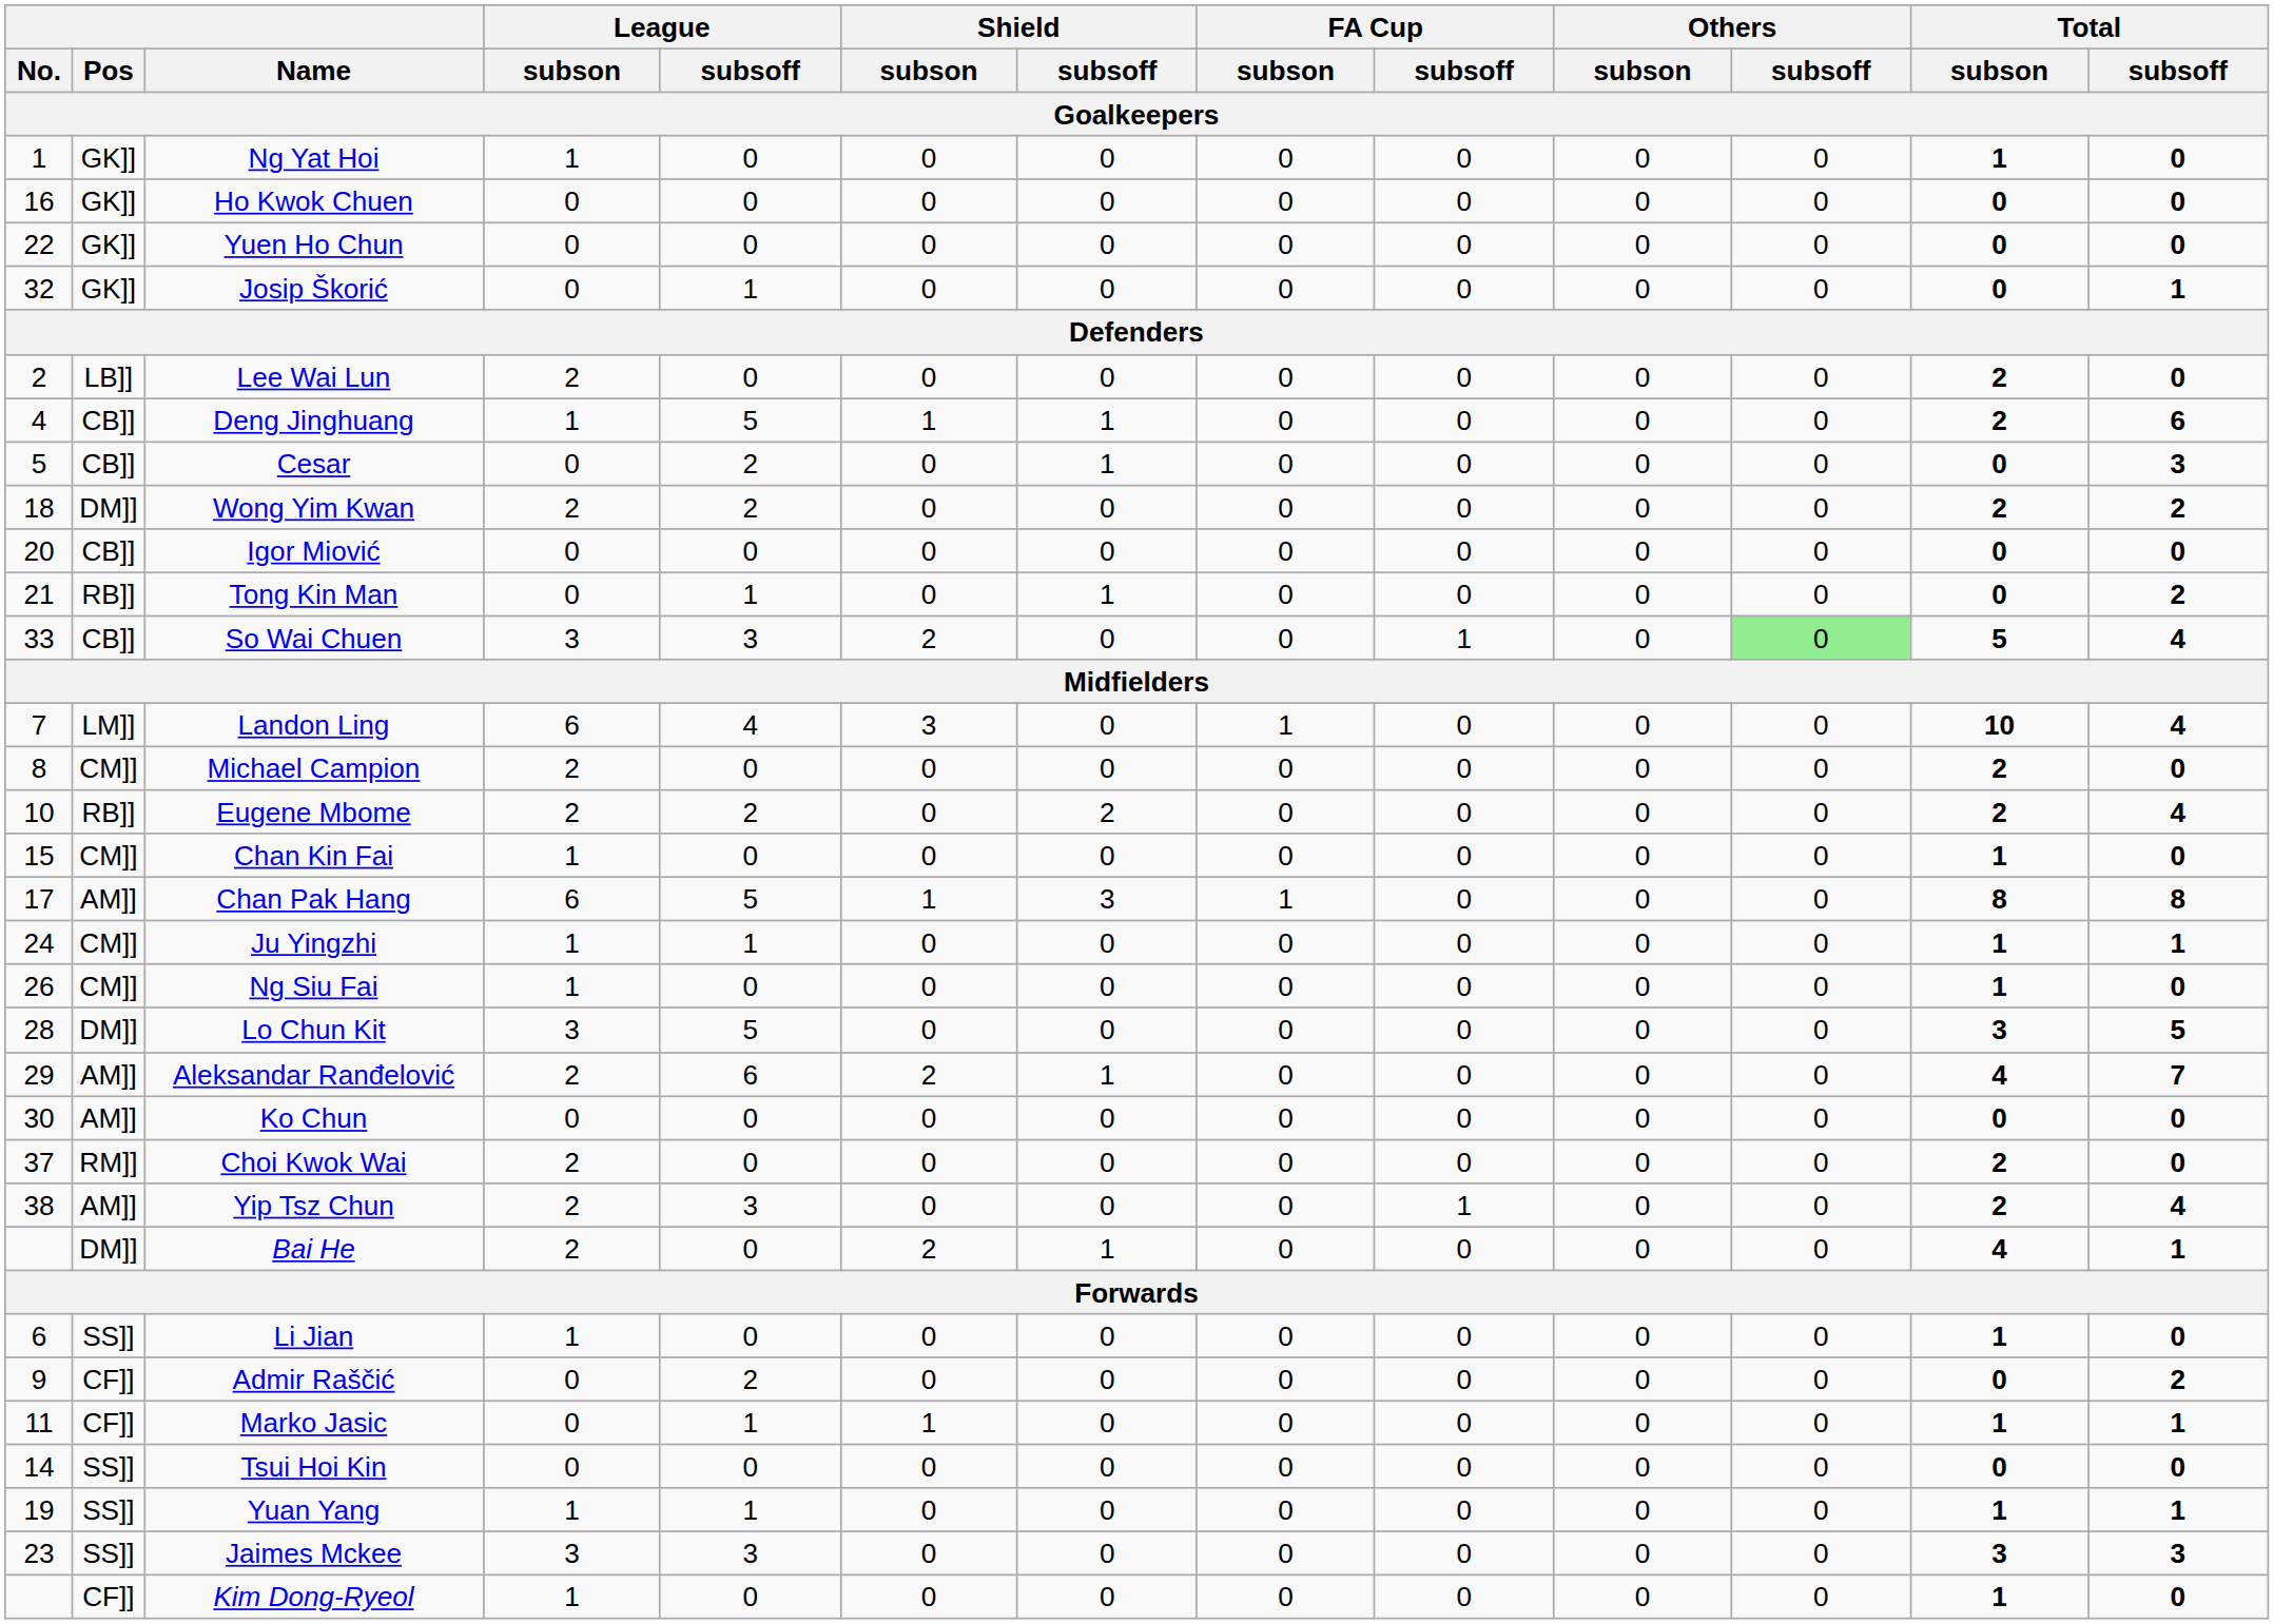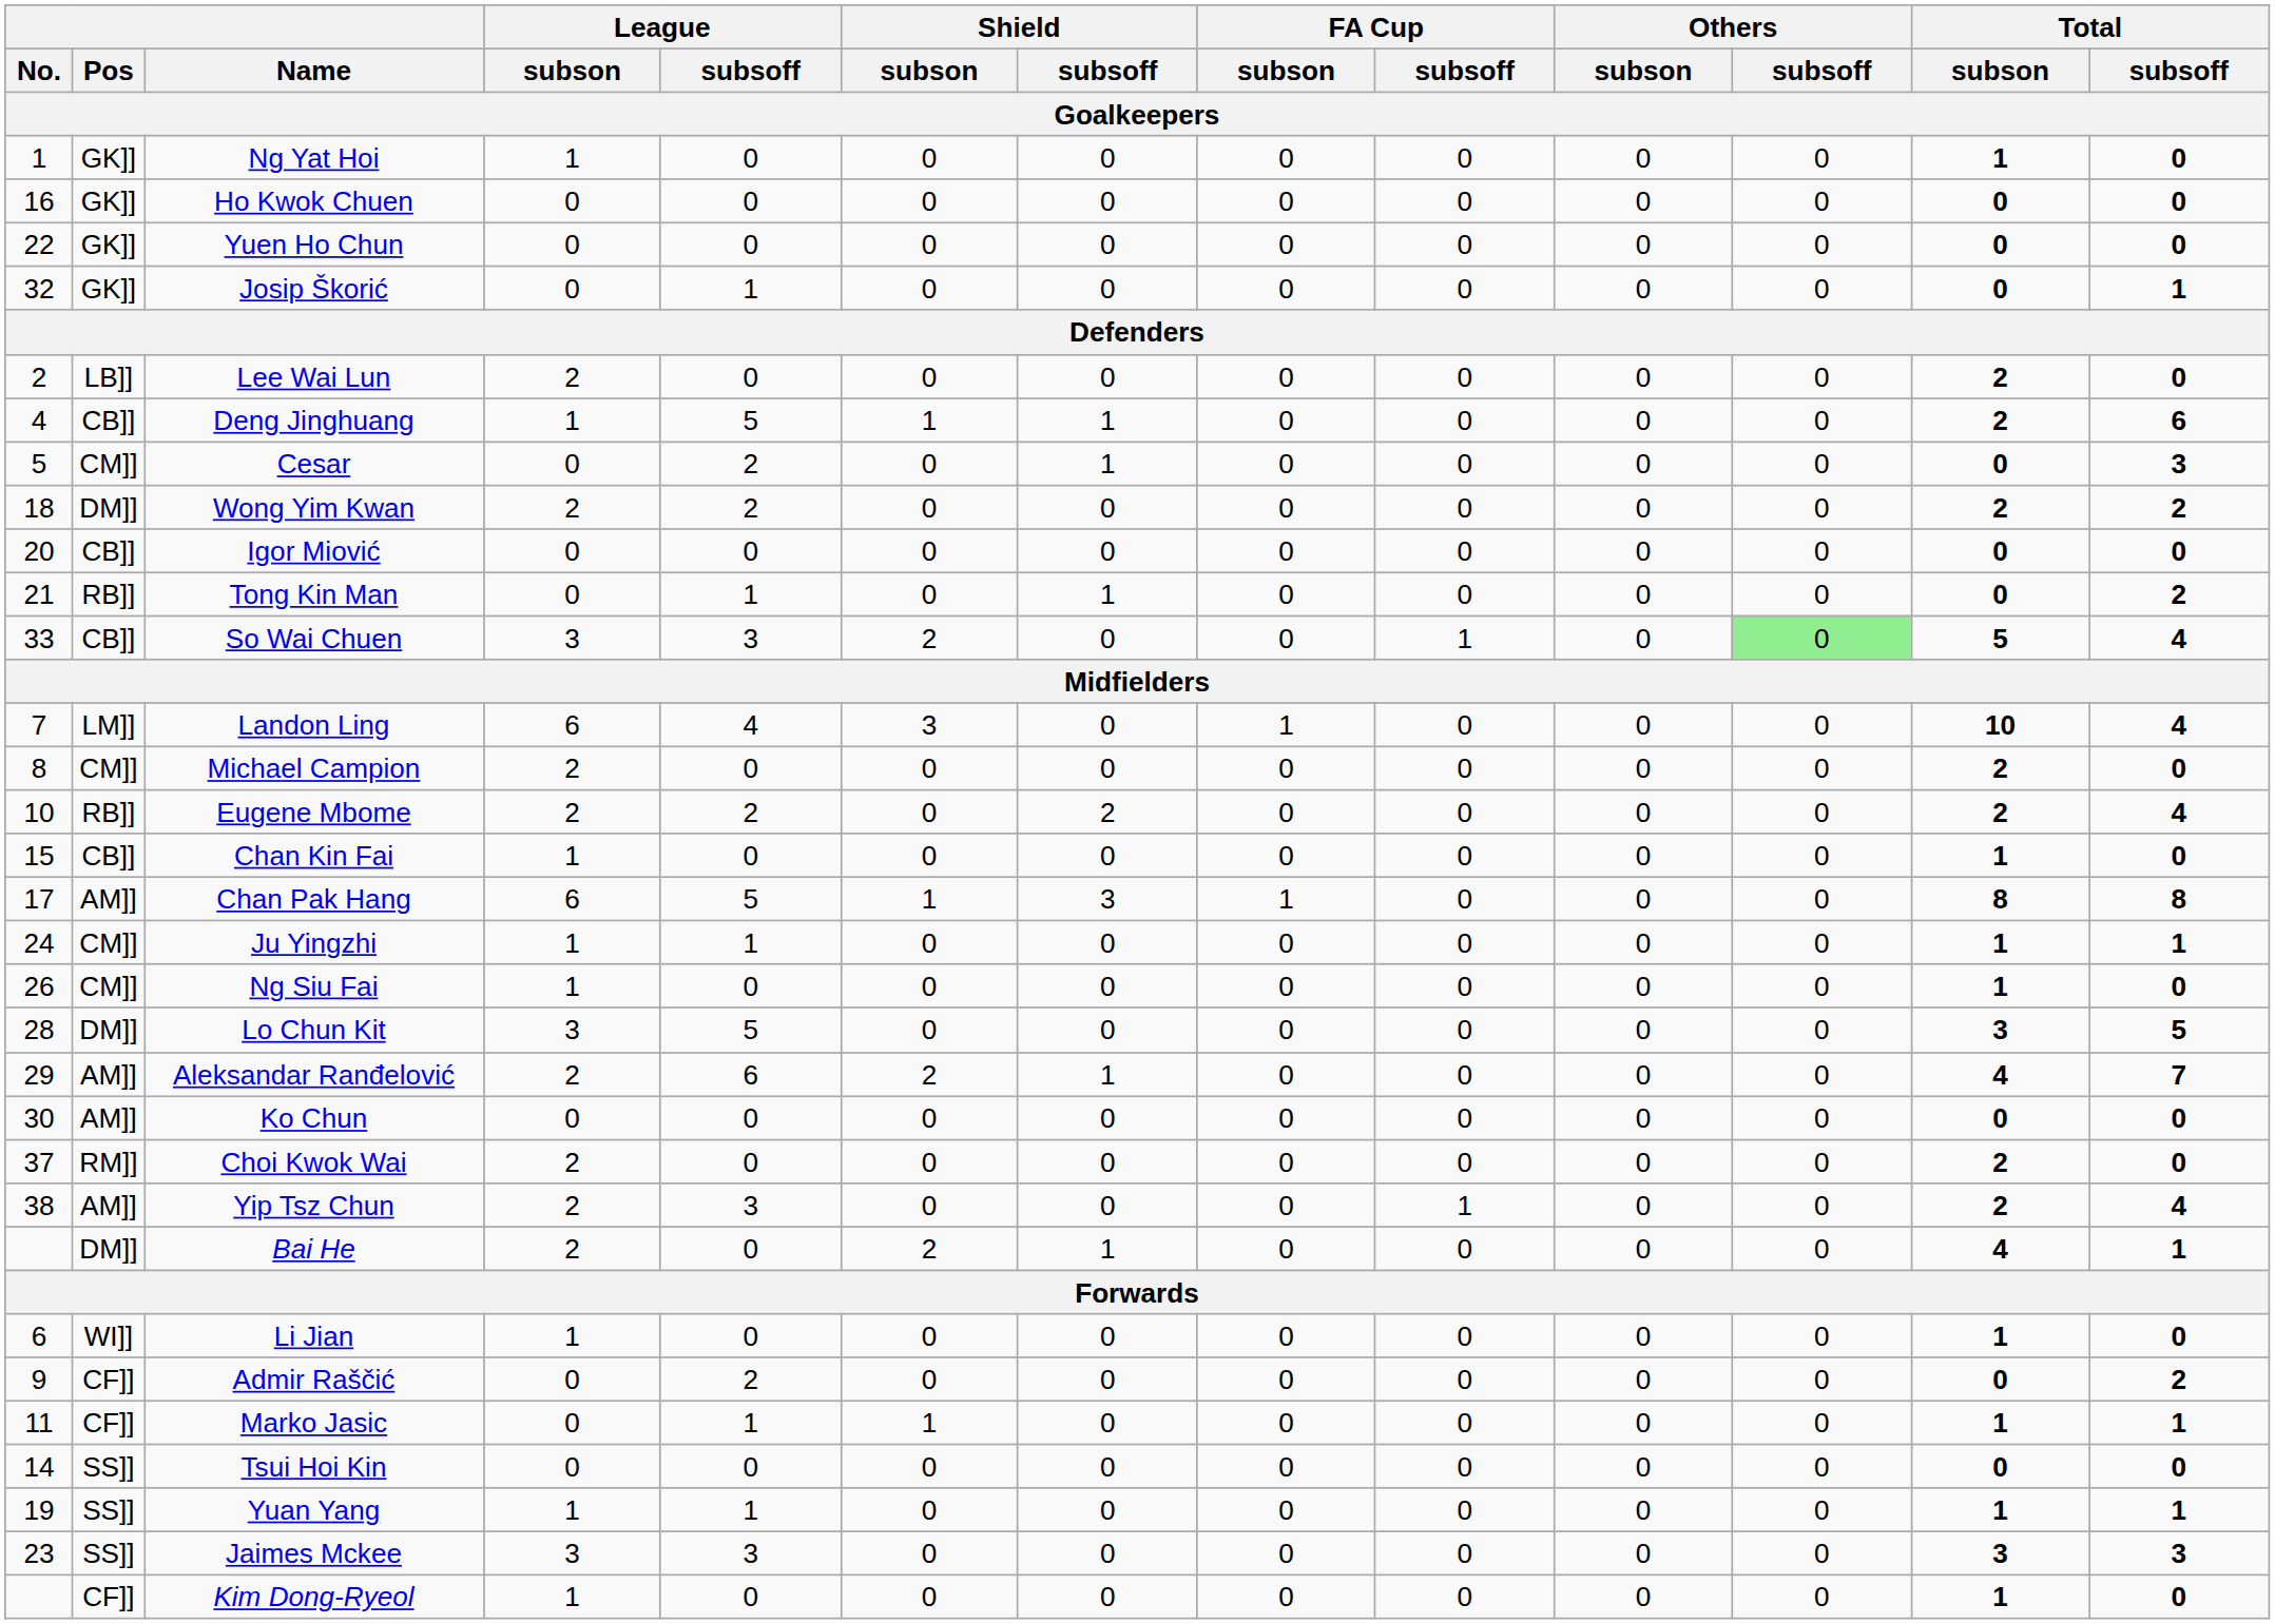Cesar | Pos: CB]] -> CM]]
Chan Kin Fai | Pos: CM]] -> CB]]
Li Jian | Pos: SS]] -> WI]]
